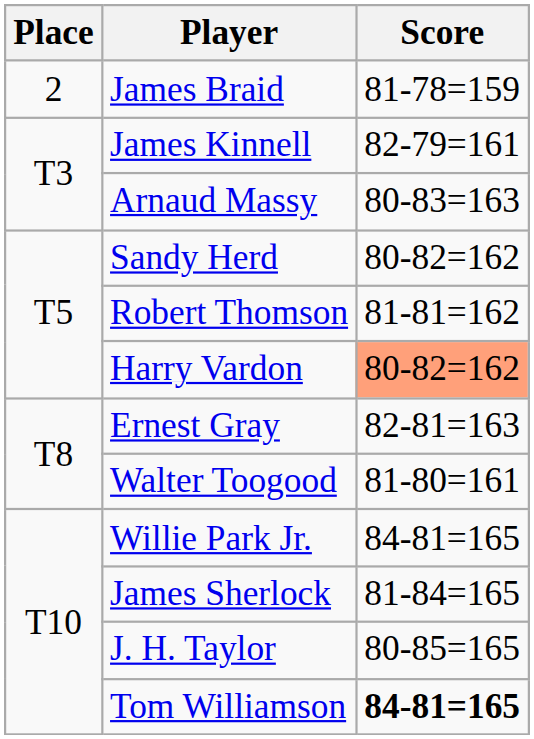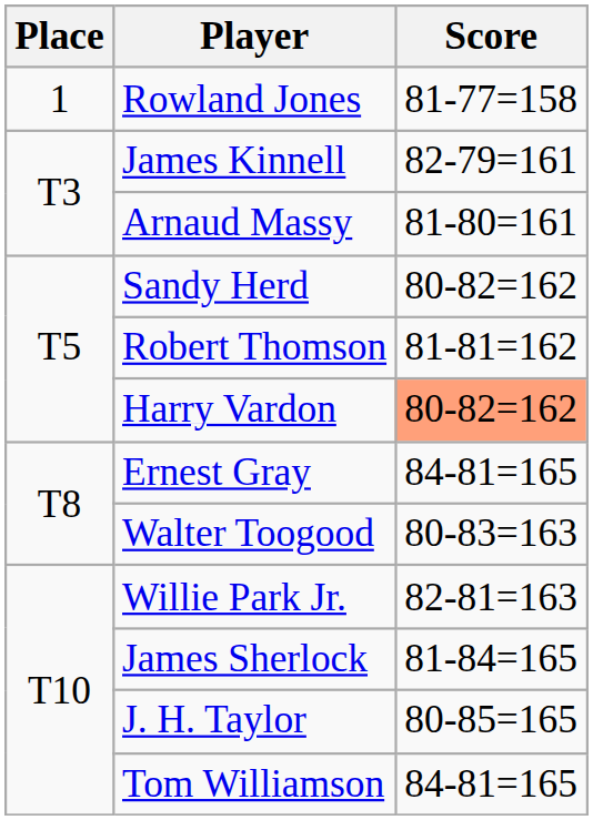+ row: 1 | Rowland Jones | 81-77=158
- row: 2 | James Braid | 81-78=159
Arnaud Massy | Score: 80-83=163 -> 81-80=161
Ernest Gray | Score: 82-81=163 -> 84-81=165
Walter Toogood | Score: 81-80=161 -> 80-83=163
Willie Park Jr. | Score: 84-81=165 -> 82-81=163
Tom Williamson | Score: bold -> normal
